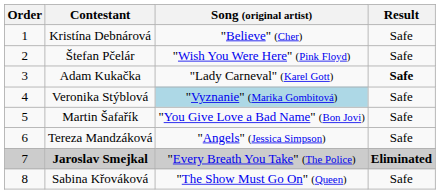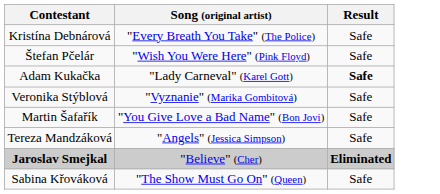- column: Order | 1 | 2 | 3 | 4 | 5 | 6 | 7 | 8
Kristína Debnárová | Song (original artist): "Believe" (Cher) -> "Every Breath You Take" (The Police)
Veronika Stýblová | Song (original artist): lightblue background -> no background
Jaroslav Smejkal | Song (original artist): "Every Breath You Take" (The Police) -> "Believe" (Cher)
